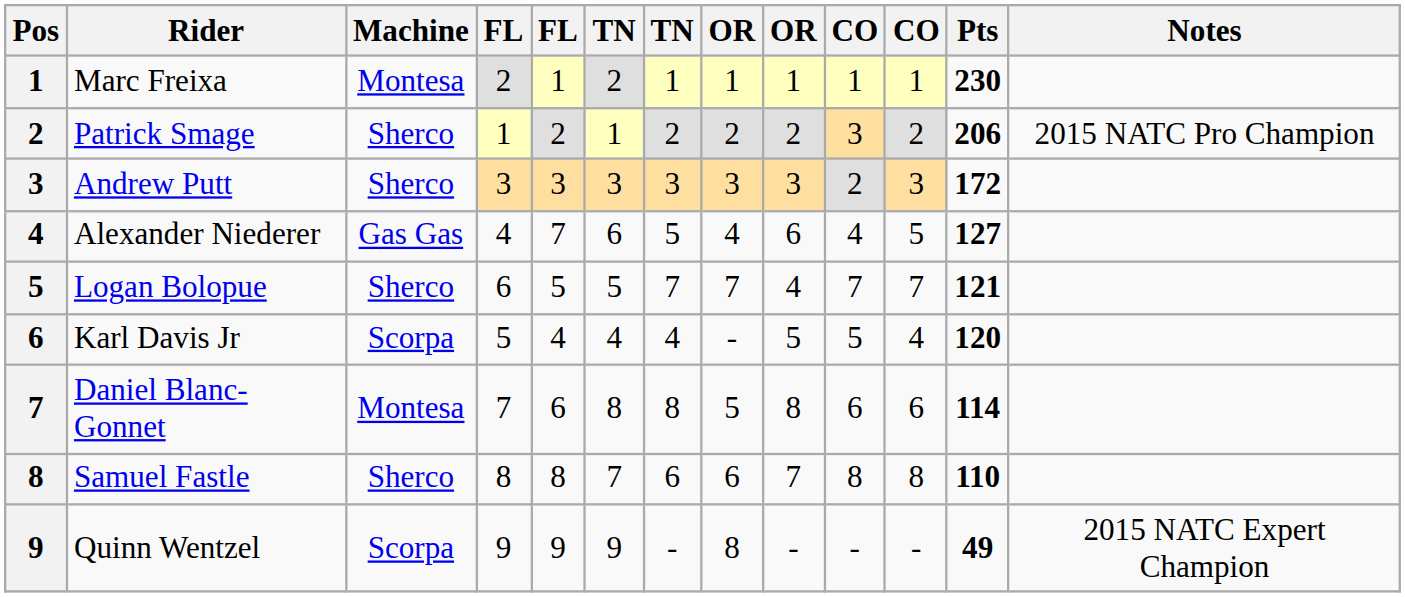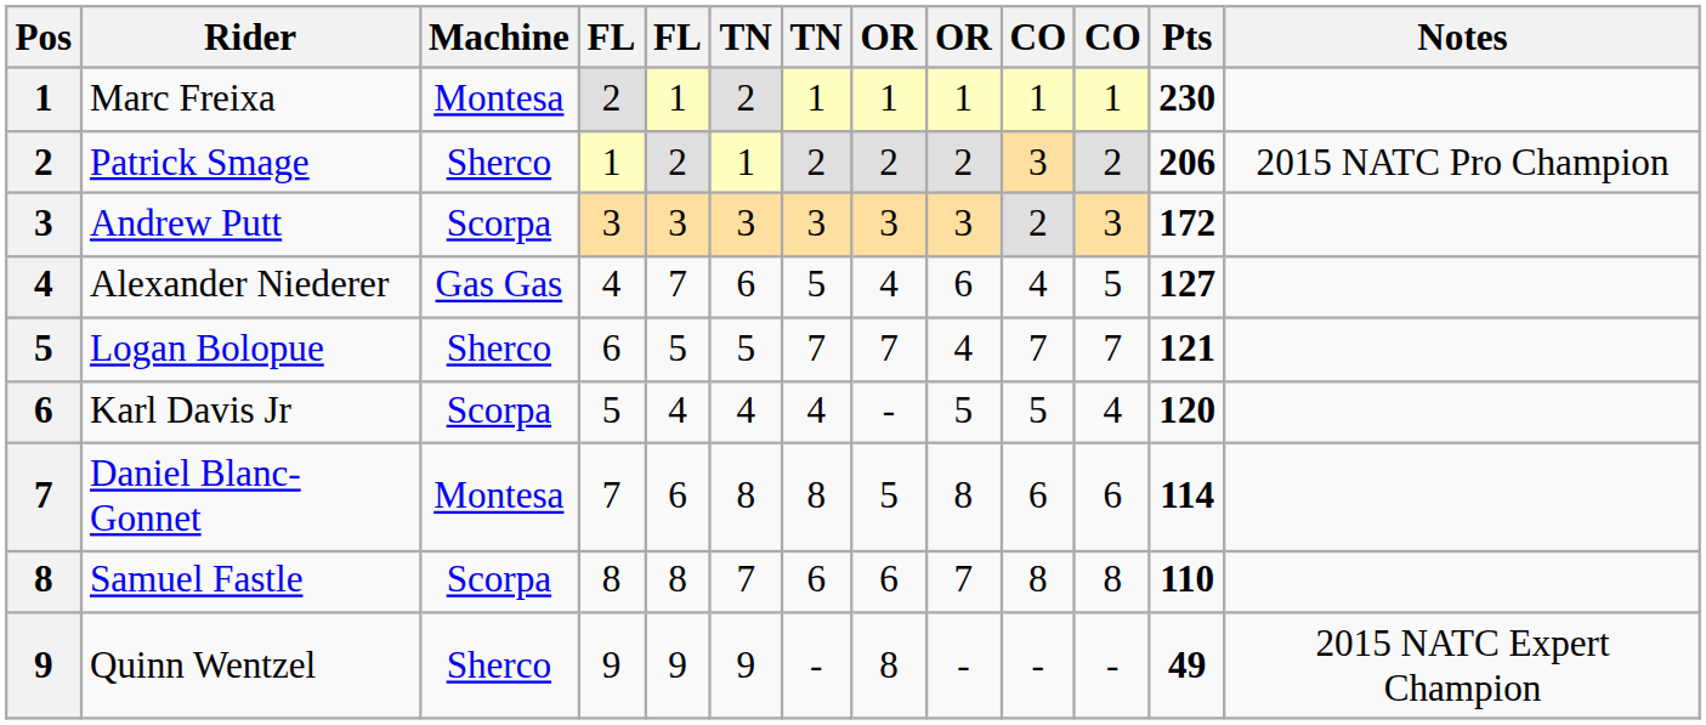Andrew Putt | Machine: Sherco -> Scorpa
Samuel Fastle | Machine: Sherco -> Scorpa
Quinn Wentzel | Machine: Scorpa -> Sherco
